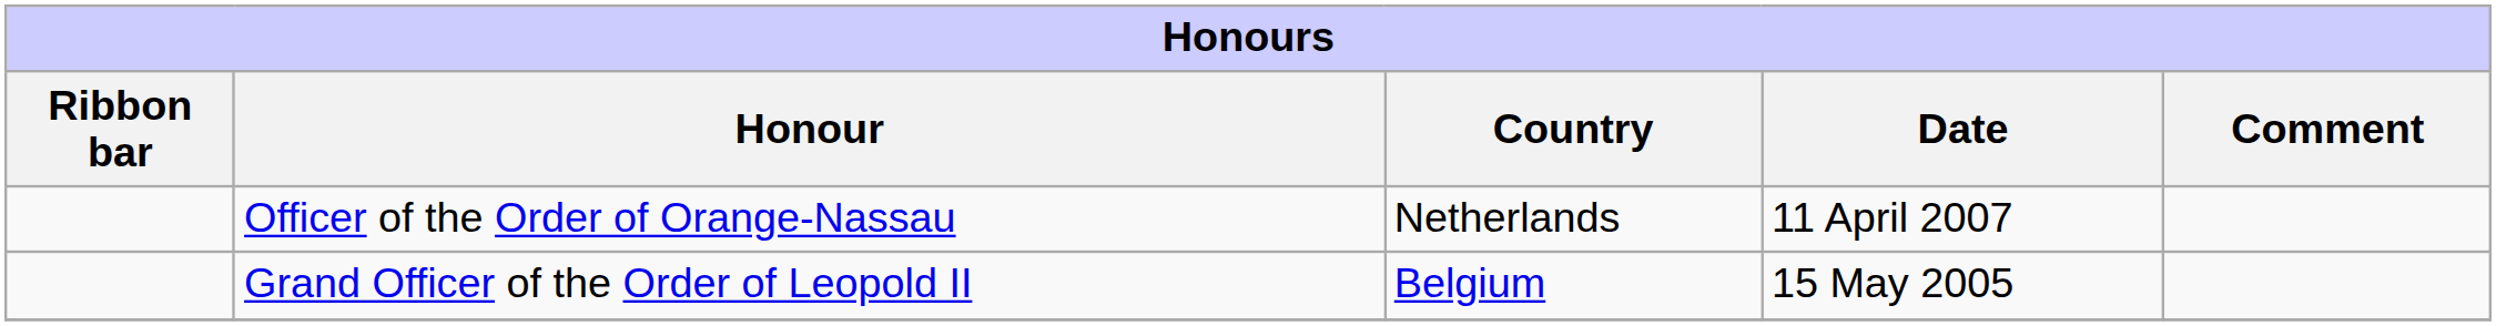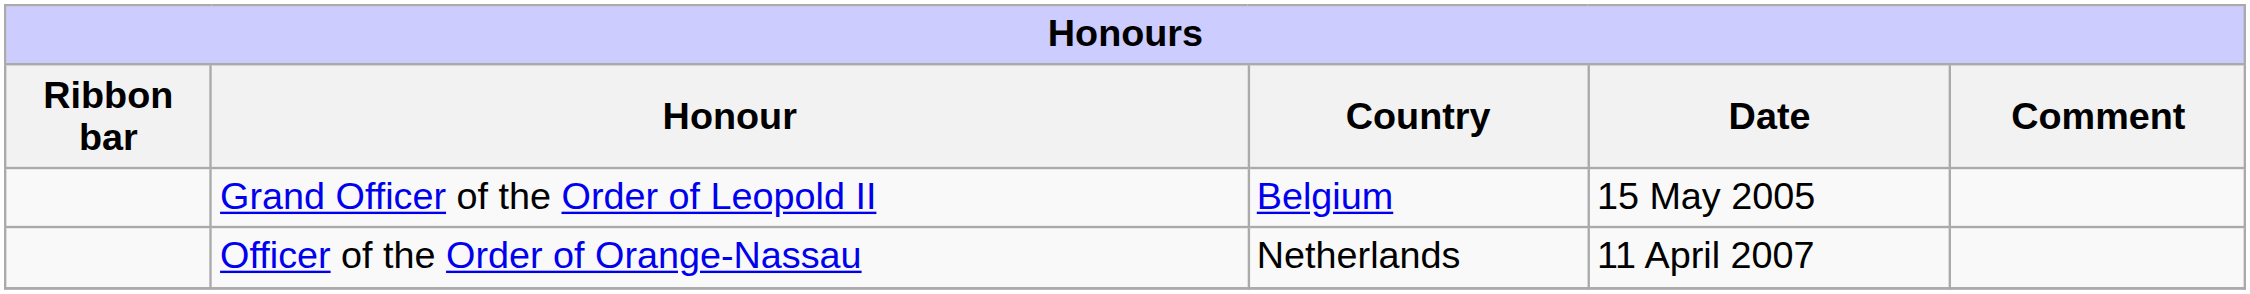rows swapped: Grand Officer of the Order of Leopold II <-> Officer of the Order of Orange-Nassau
